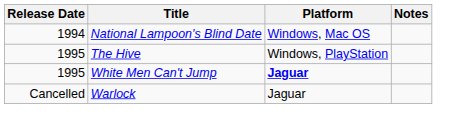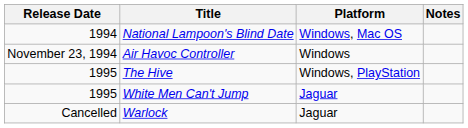+ row: November 23, 1994 | Air Havoc Controller | Windows
White Men Can't Jump | Platform: bold -> normal
